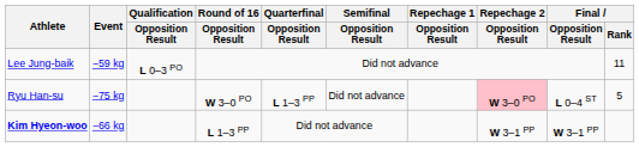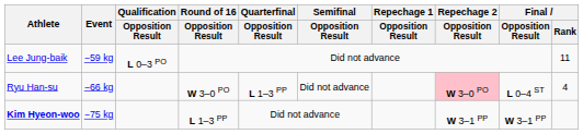Ryu Han-su | Event: −75 kg -> −66 kg
Ryu Han-su | Final / Rank: 5 -> 4
Kim Hyeon-woo | Event: −66 kg -> −75 kg
